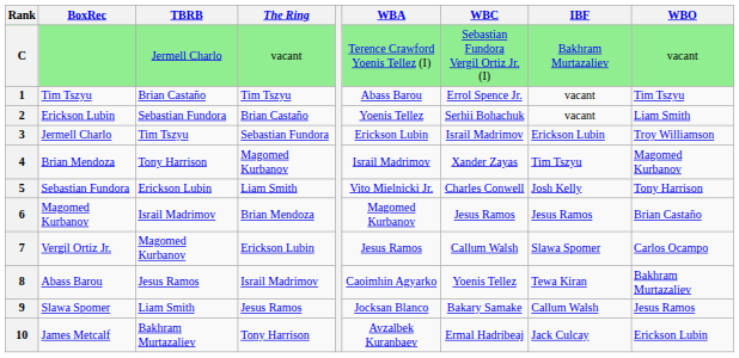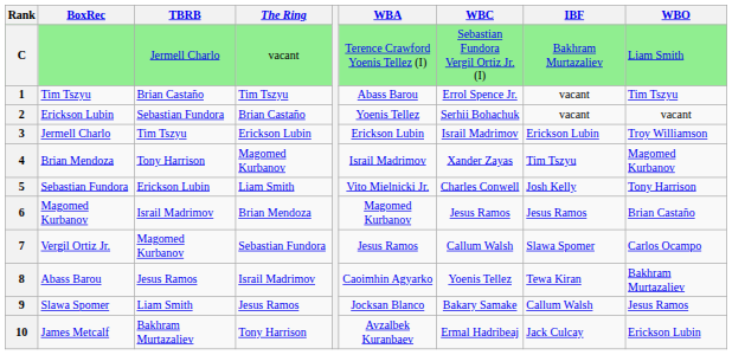C | WBO: vacant -> Liam Smith
2 | WBO: Liam Smith -> vacant
3 | The Ring: Sebastian Fundora -> Erickson Lubin
7 | The Ring: Erickson Lubin -> Sebastian Fundora
